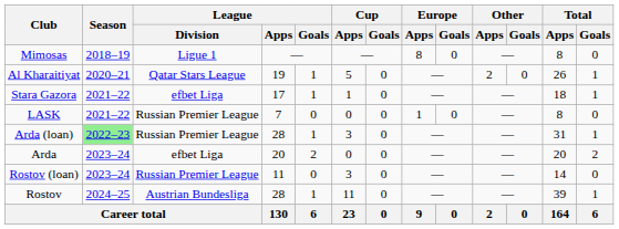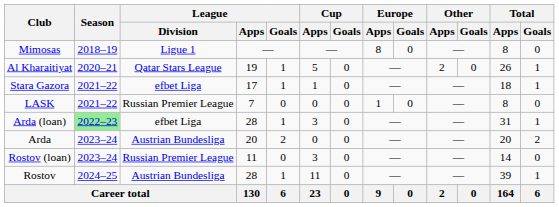Arda (loan) | League / Division: Russian Premier League -> efbet Liga
Arda | League / Division: efbet Liga -> Austrian Bundesliga
